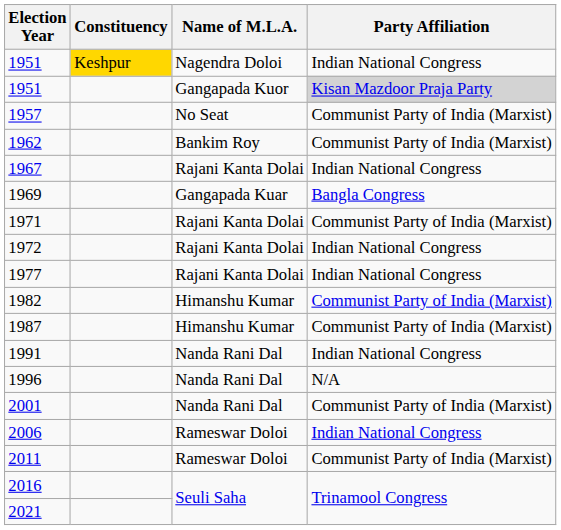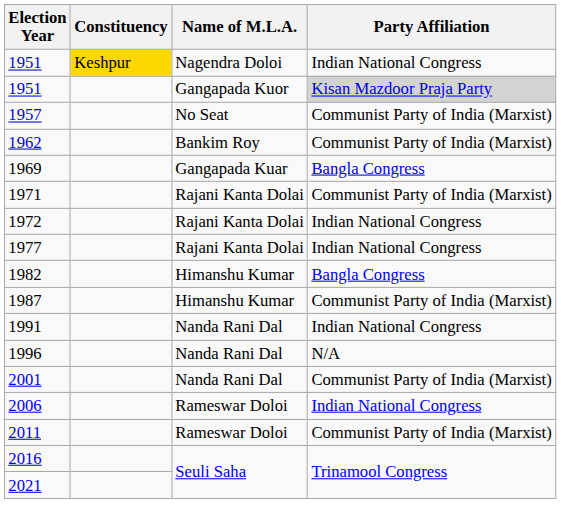- row: 1967 | Rajani Kanta Dolai | Indian National Congress
1982 | Party Affiliation: Communist Party of India (Marxist) -> Bangla Congress
